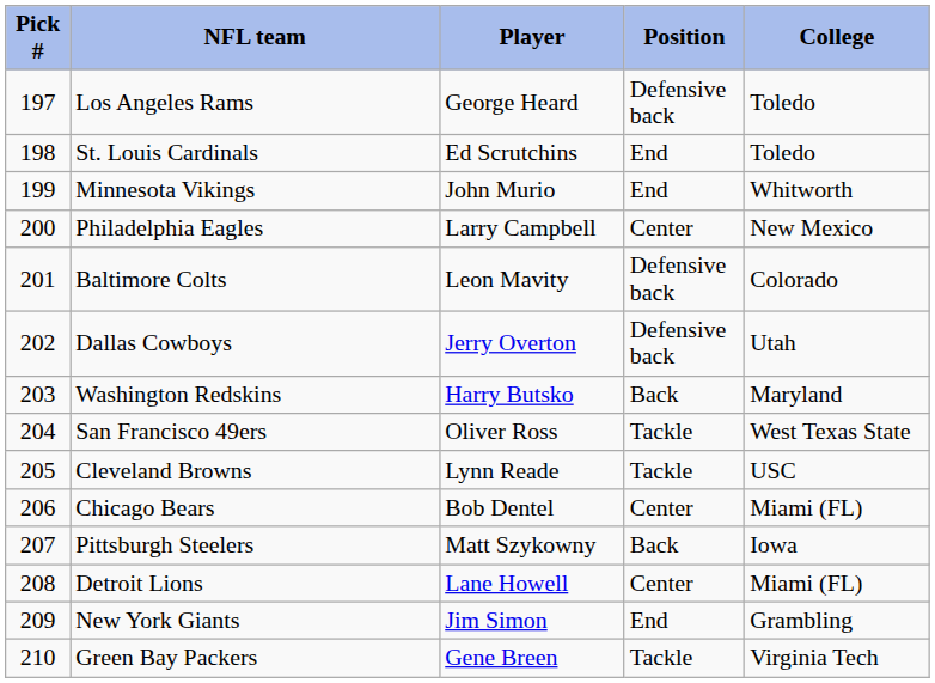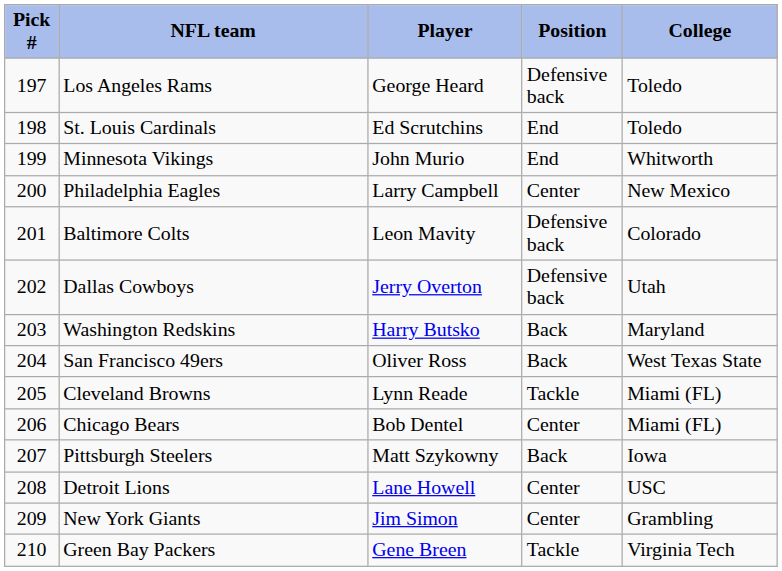San Francisco 49ers | Position: Tackle -> Back
Cleveland Browns | College: USC -> Miami (FL)
Detroit Lions | College: Miami (FL) -> USC
New York Giants | Position: End -> Center
